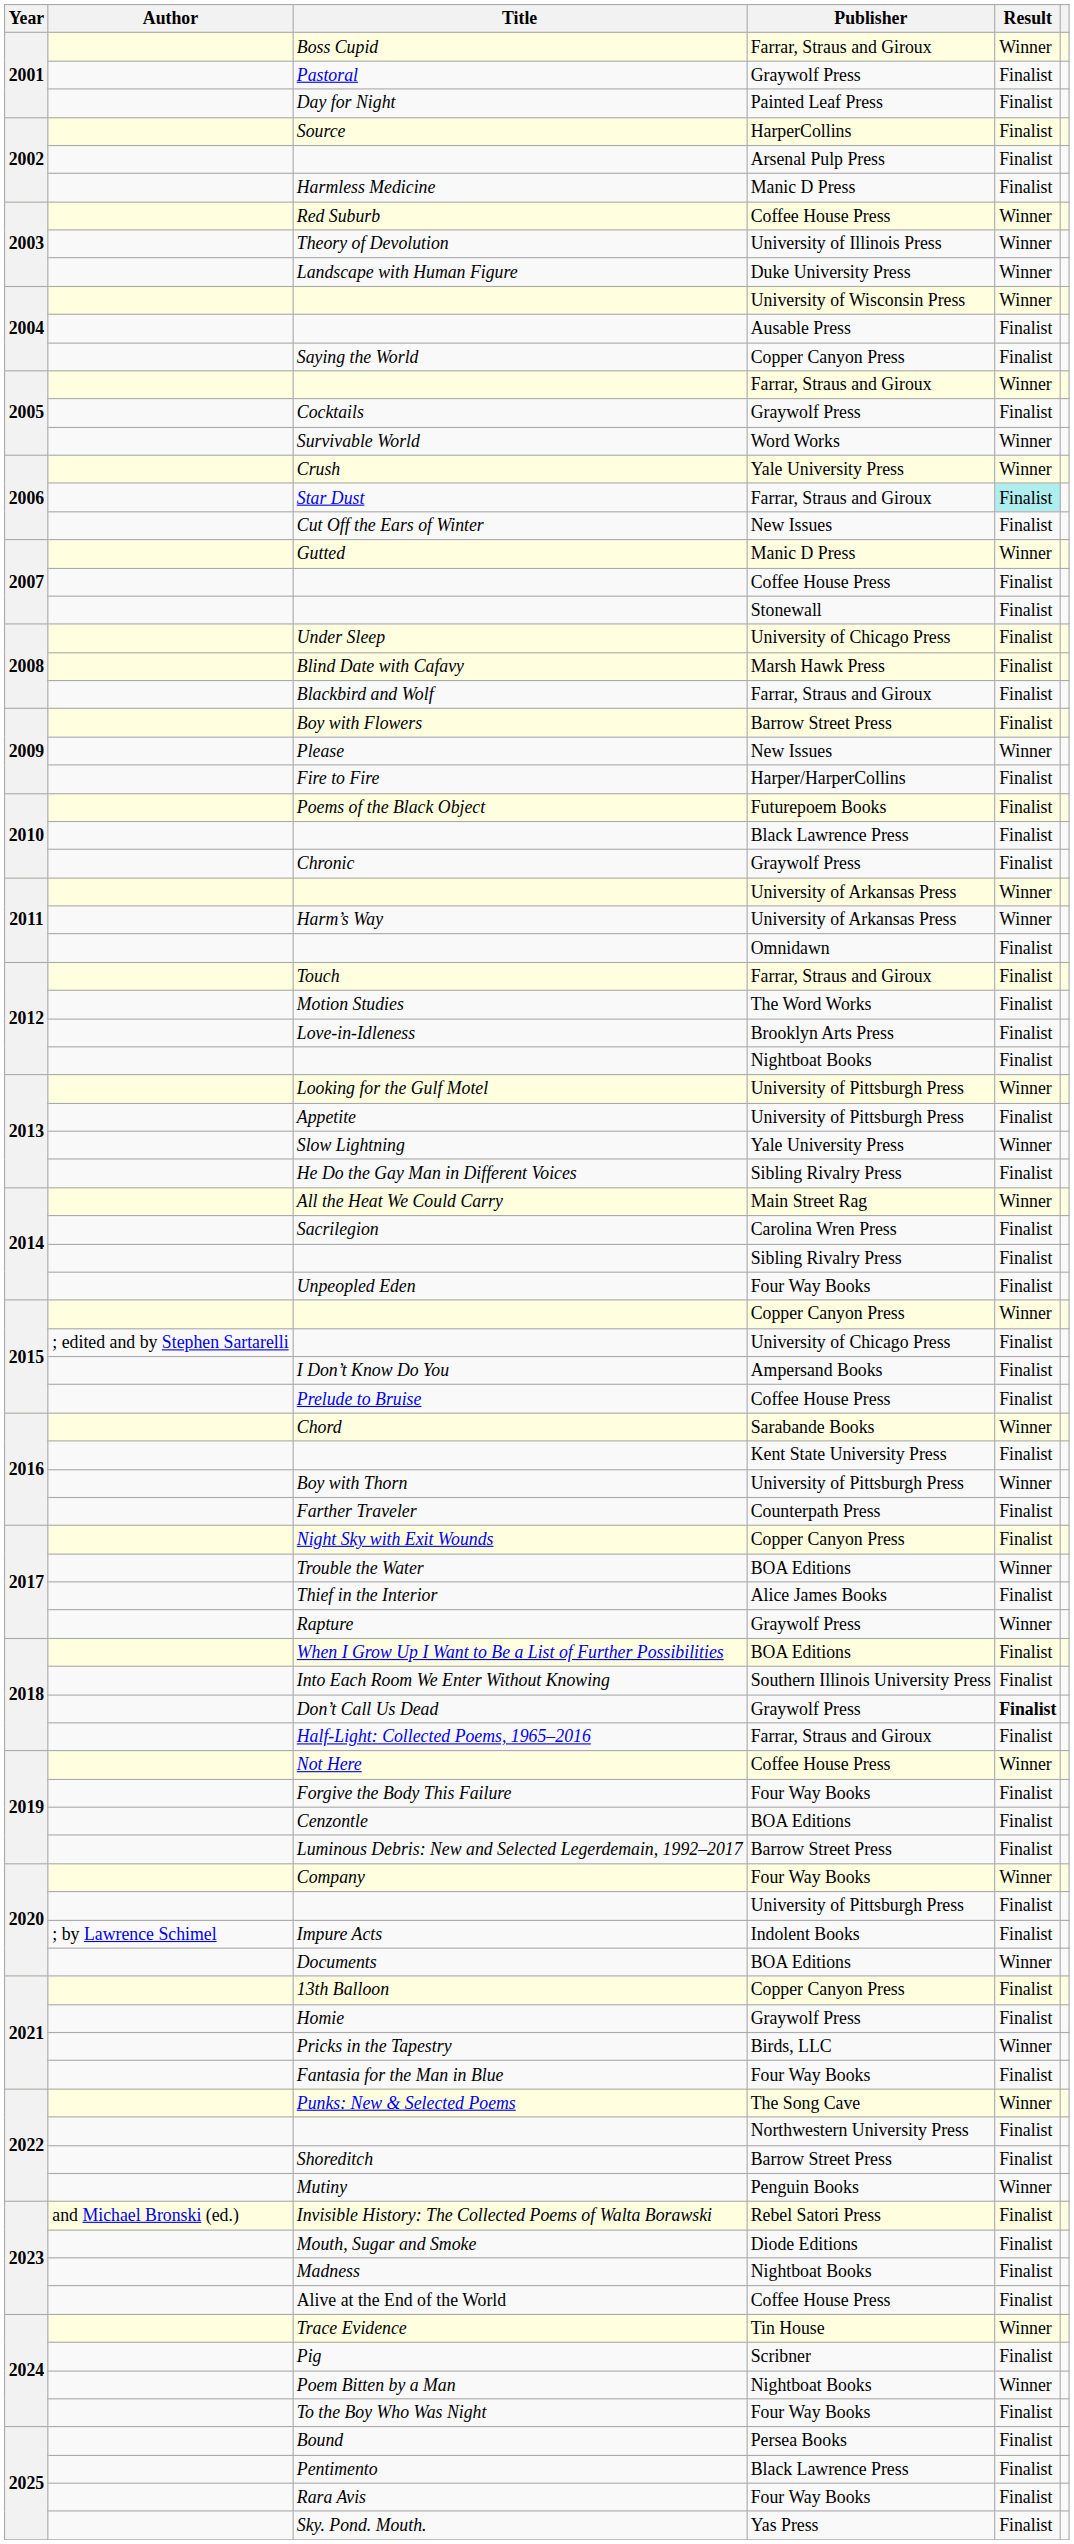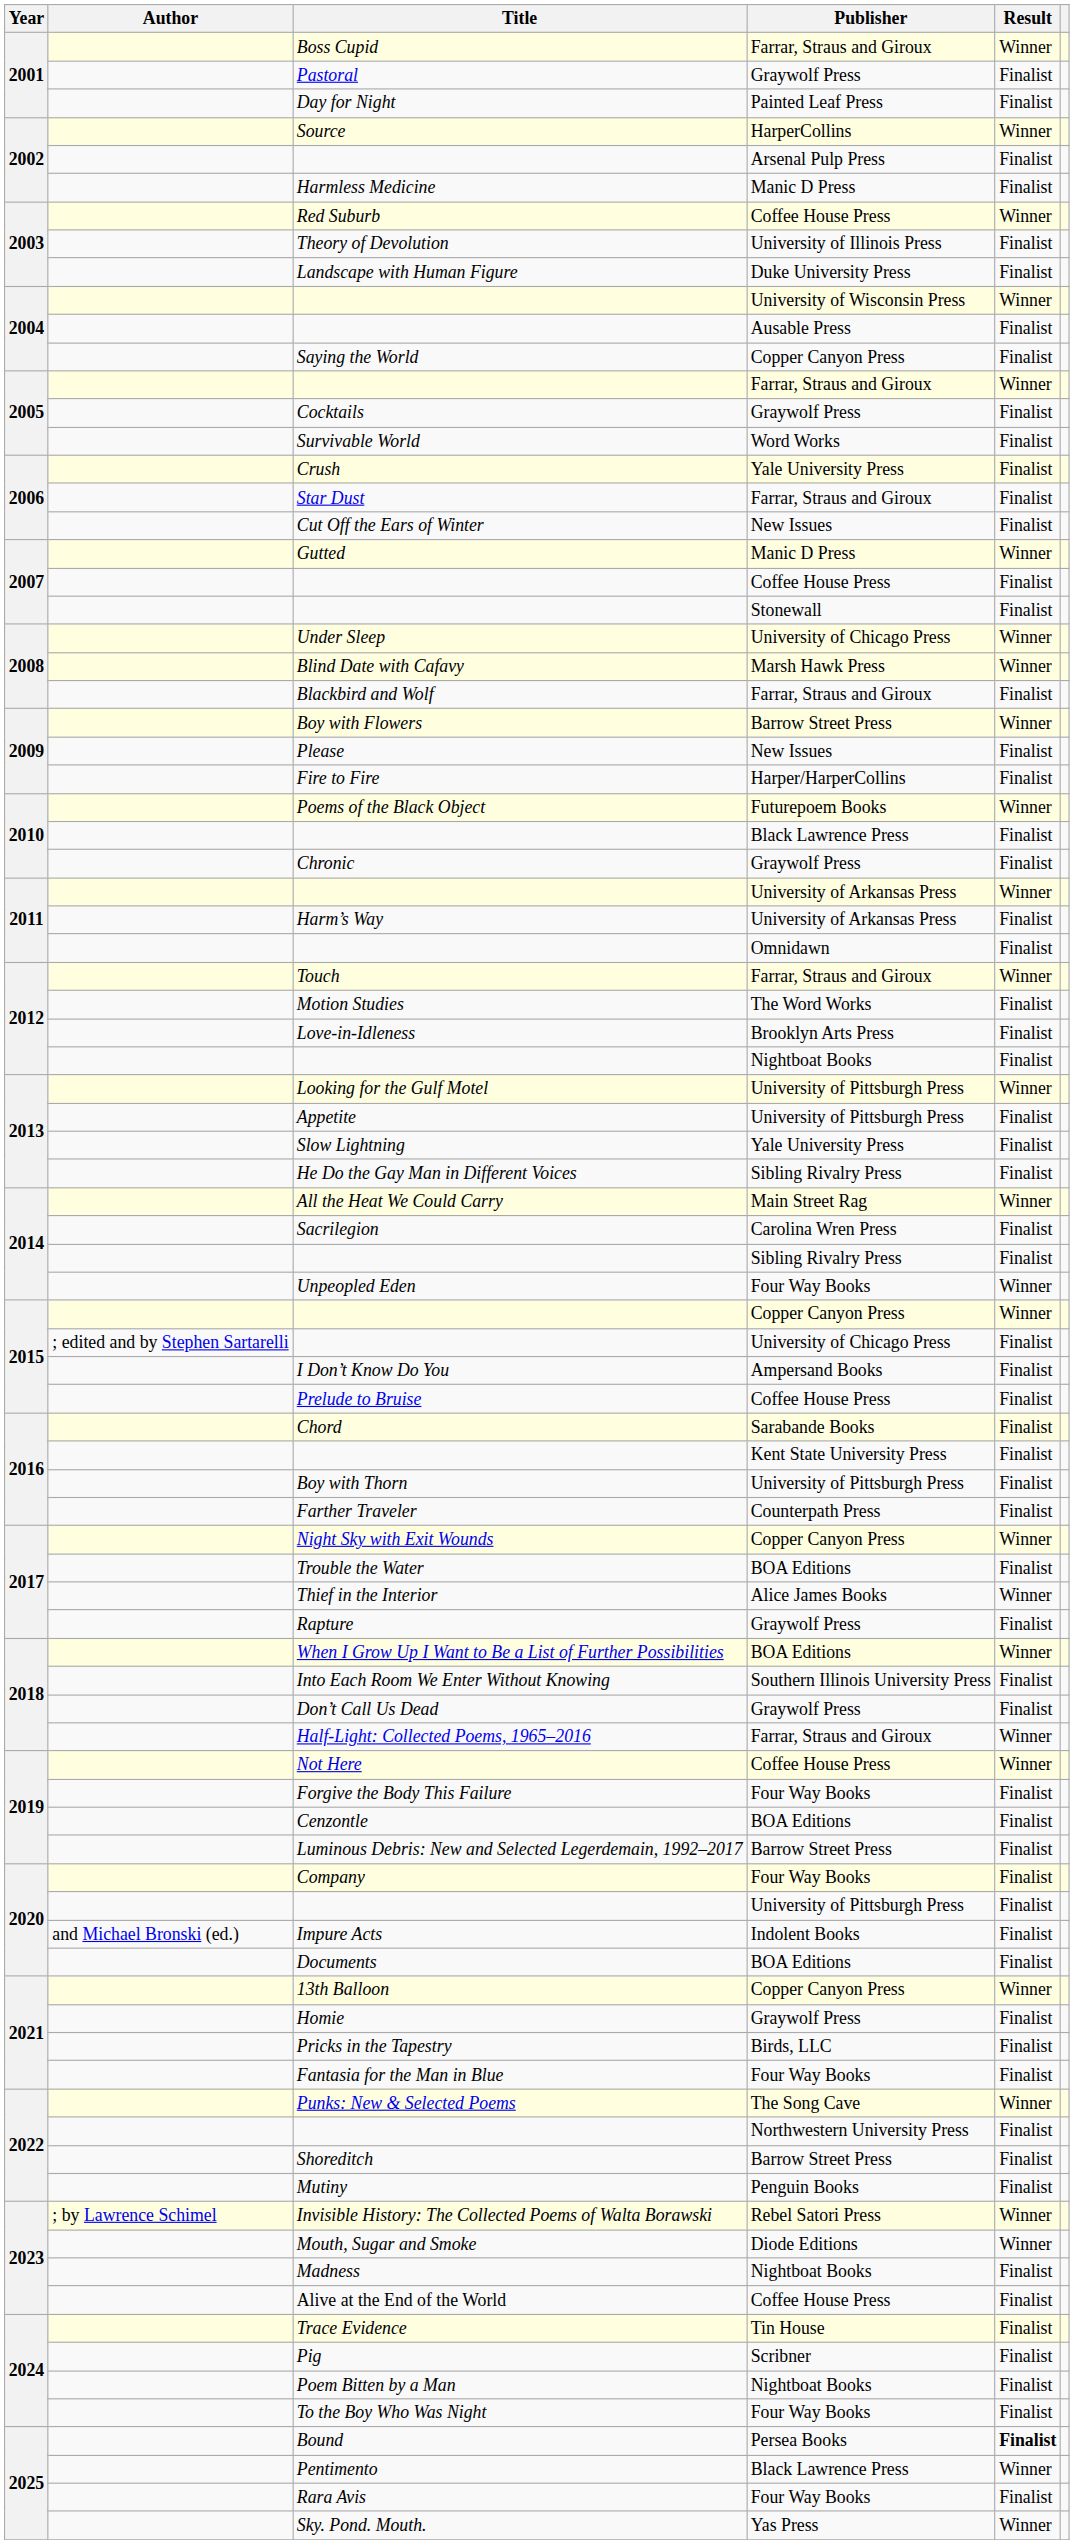Source | Result: Finalist -> Winner
Theory of Devolution | Result: Winner -> Finalist
Landscape with Human Figure | Result: Winner -> Finalist
Survivable World | Result: Winner -> Finalist
Crush | Result: Winner -> Finalist
Star Dust | Result: paleturquoise background -> no background
Under Sleep | Result: Finalist -> Winner
Blind Date with Cafavy | Result: Finalist -> Winner
Boy with Flowers | Result: Finalist -> Winner
Please | Result: Winner -> Finalist
Poems of the Black Object | Result: Finalist -> Winner
Harm’s Way | Result: Winner -> Finalist
Touch | Result: Finalist -> Winner
Slow Lightning | Result: Winner -> Finalist
Unpeopled Eden | Result: Finalist -> Winner
Chord | Result: Winner -> Finalist
Boy with Thorn | Result: Winner -> Finalist
Night Sky with Exit Wounds | Result: Finalist -> Winner
Trouble the Water | Result: Winner -> Finalist
Thief in the Interior | Result: Finalist -> Winner
Rapture | Result: Winner -> Finalist
When I Grow Up I Want to Be a List of Further Possibilities | Result: Finalist -> Winner
Don’t Call Us Dead | Result: bold -> normal
Half-Light: Collected Poems, 1965–2016 | Result: Finalist -> Winner
Company | Result: Winner -> Finalist
Impure Acts | Author: ; by Lawrence Schimel -> and Michael Bronski (ed.)
Documents | Result: Winner -> Finalist
13th Balloon | Result: Finalist -> Winner
Pricks in the Tapestry | Result: Winner -> Finalist
Mutiny | Result: Winner -> Finalist
Invisible History: The Collected Poems of Walta Borawski | Author: and Michael Bronski (ed.) -> ; by Lawrence Schimel
Invisible History: The Collected Poems of Walta Borawski | Result: Finalist -> Winner
Mouth, Sugar and Smoke | Result: Finalist -> Winner
Trace Evidence | Result: Winner -> Finalist
Poem Bitten by a Man | Result: Winner -> Finalist
Bound | Result: normal -> bold
Pentimento | Result: Finalist -> Winner
Sky. Pond. Mouth. | Result: Finalist -> Winner
